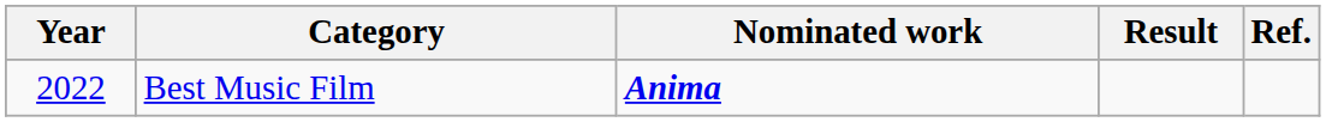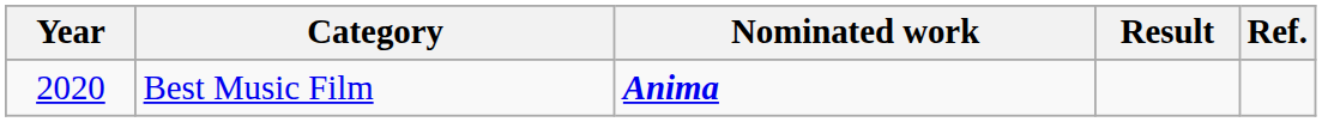Best Music Film | Year: 2022 -> 2020
